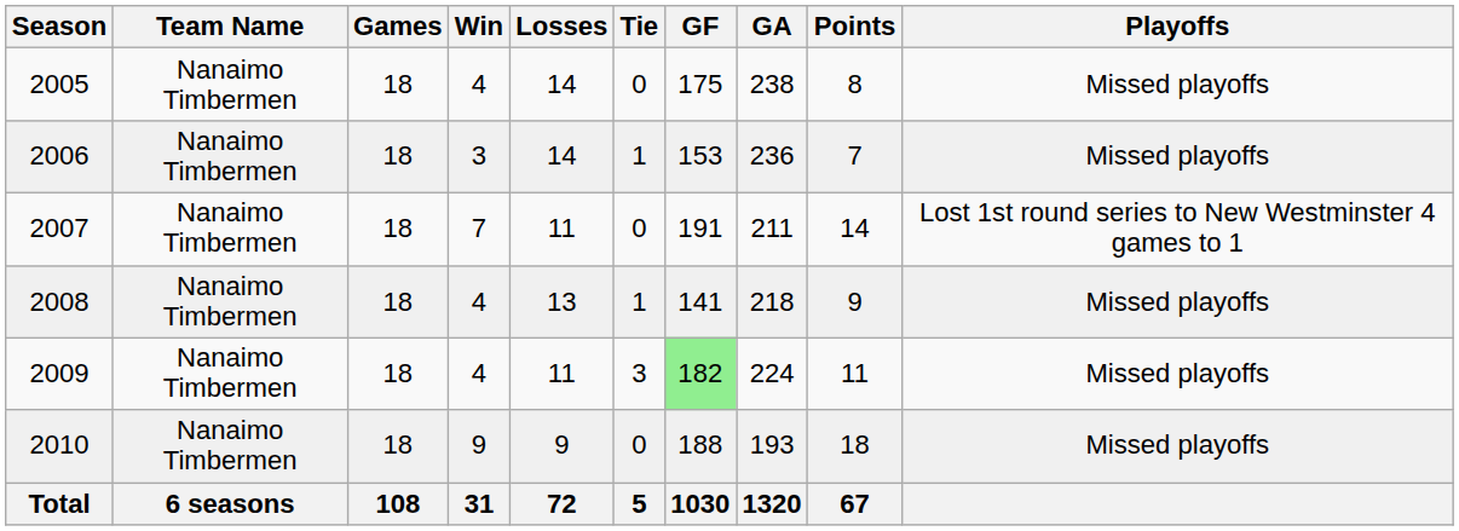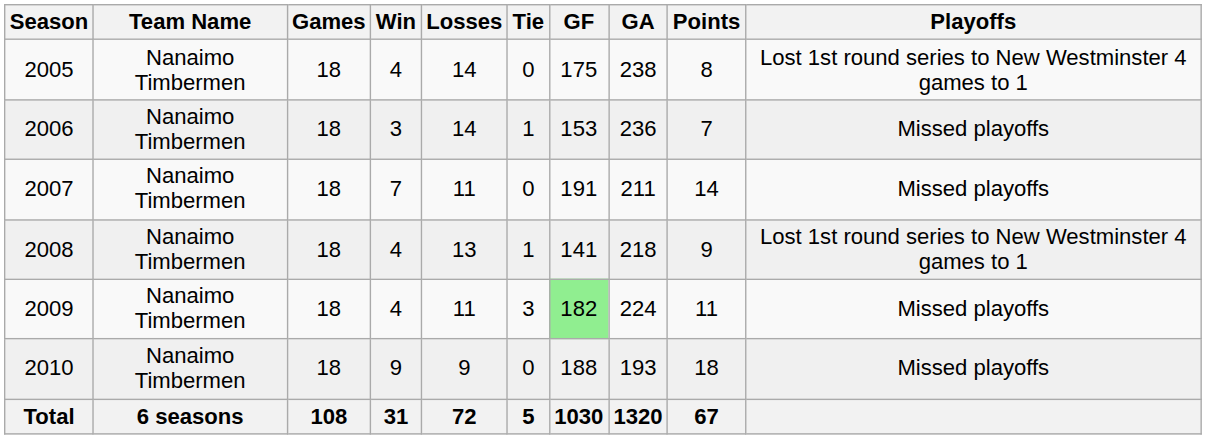2005 | Playoffs: Missed playoffs -> Lost 1st round series to New Westminster 4 games to 1
2007 | Playoffs: Lost 1st round series to New Westminster 4 games to 1 -> Missed playoffs
2008 | Playoffs: Missed playoffs -> Lost 1st round series to New Westminster 4 games to 1
